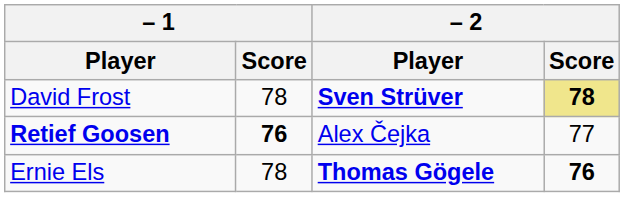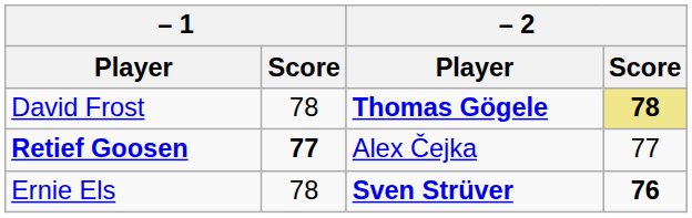David Frost | – 2 / Player: Sven Strüver -> Thomas Gögele
Retief Goosen | – 1 / Score: 76 -> 77
Ernie Els | – 2 / Player: Thomas Gögele -> Sven Strüver
